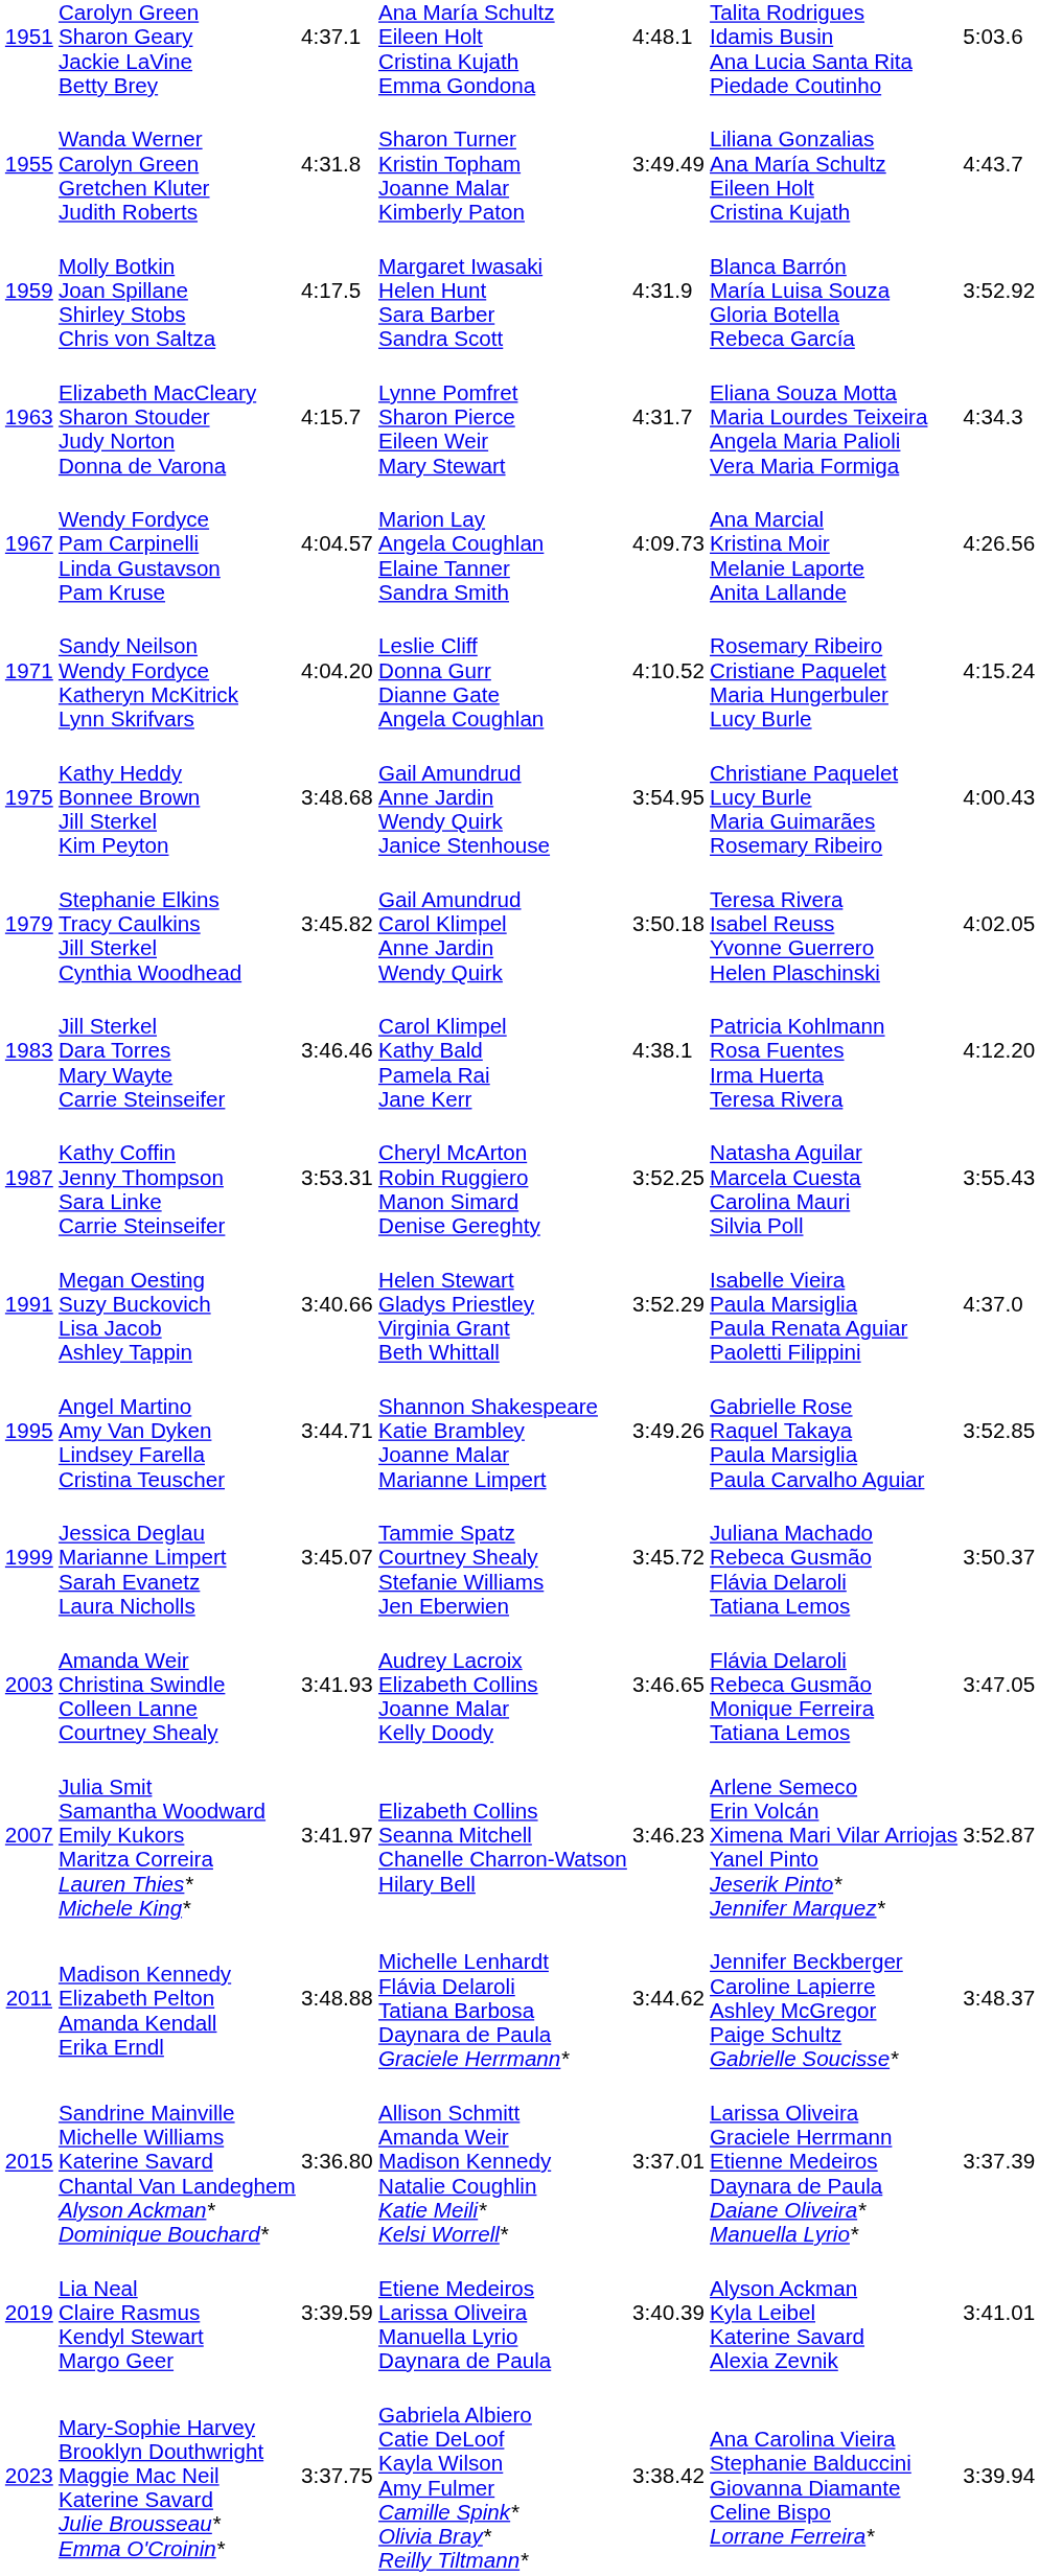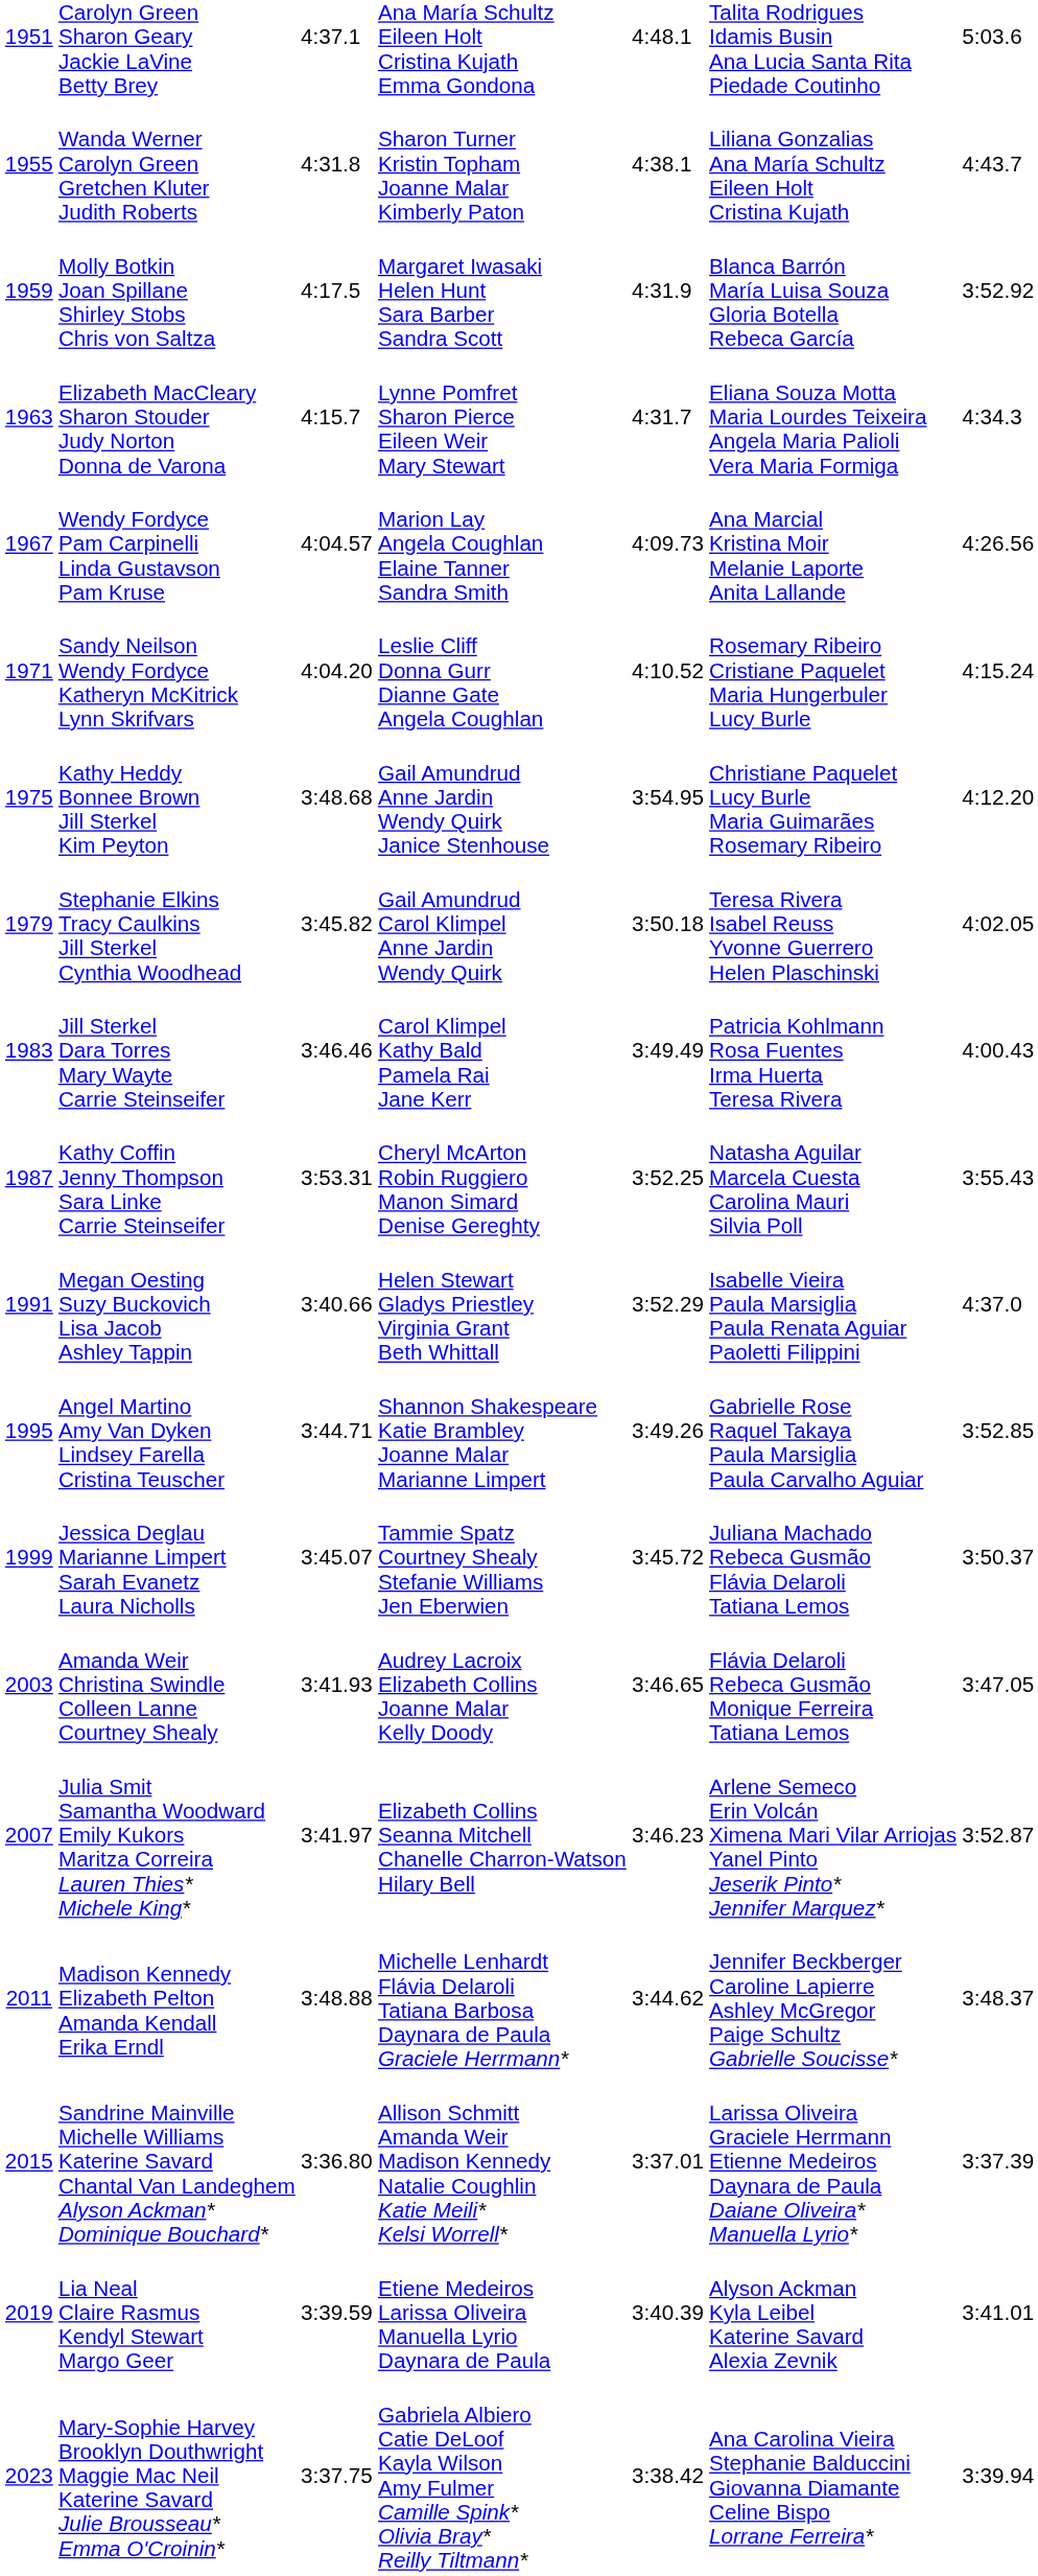Wanda Werner Carolyn Green Gretchen Kluter Judith Roberts | column 5: 3:49.49 -> 4:38.1
Kathy Heddy Bonnee Brown Jill Sterkel Kim Peyton | column 7: 4:00.43 -> 4:12.20
Jill Sterkel Dara Torres Mary Wayte Carrie Steinseifer | column 5: 4:38.1 -> 3:49.49
Jill Sterkel Dara Torres Mary Wayte Carrie Steinseifer | column 7: 4:12.20 -> 4:00.43
